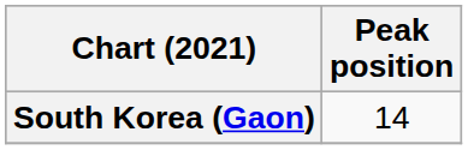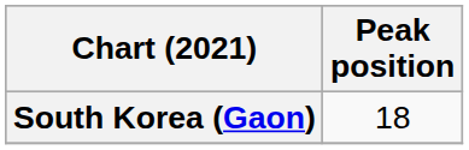South Korea (Gaon) | Peak position: 14 -> 18
